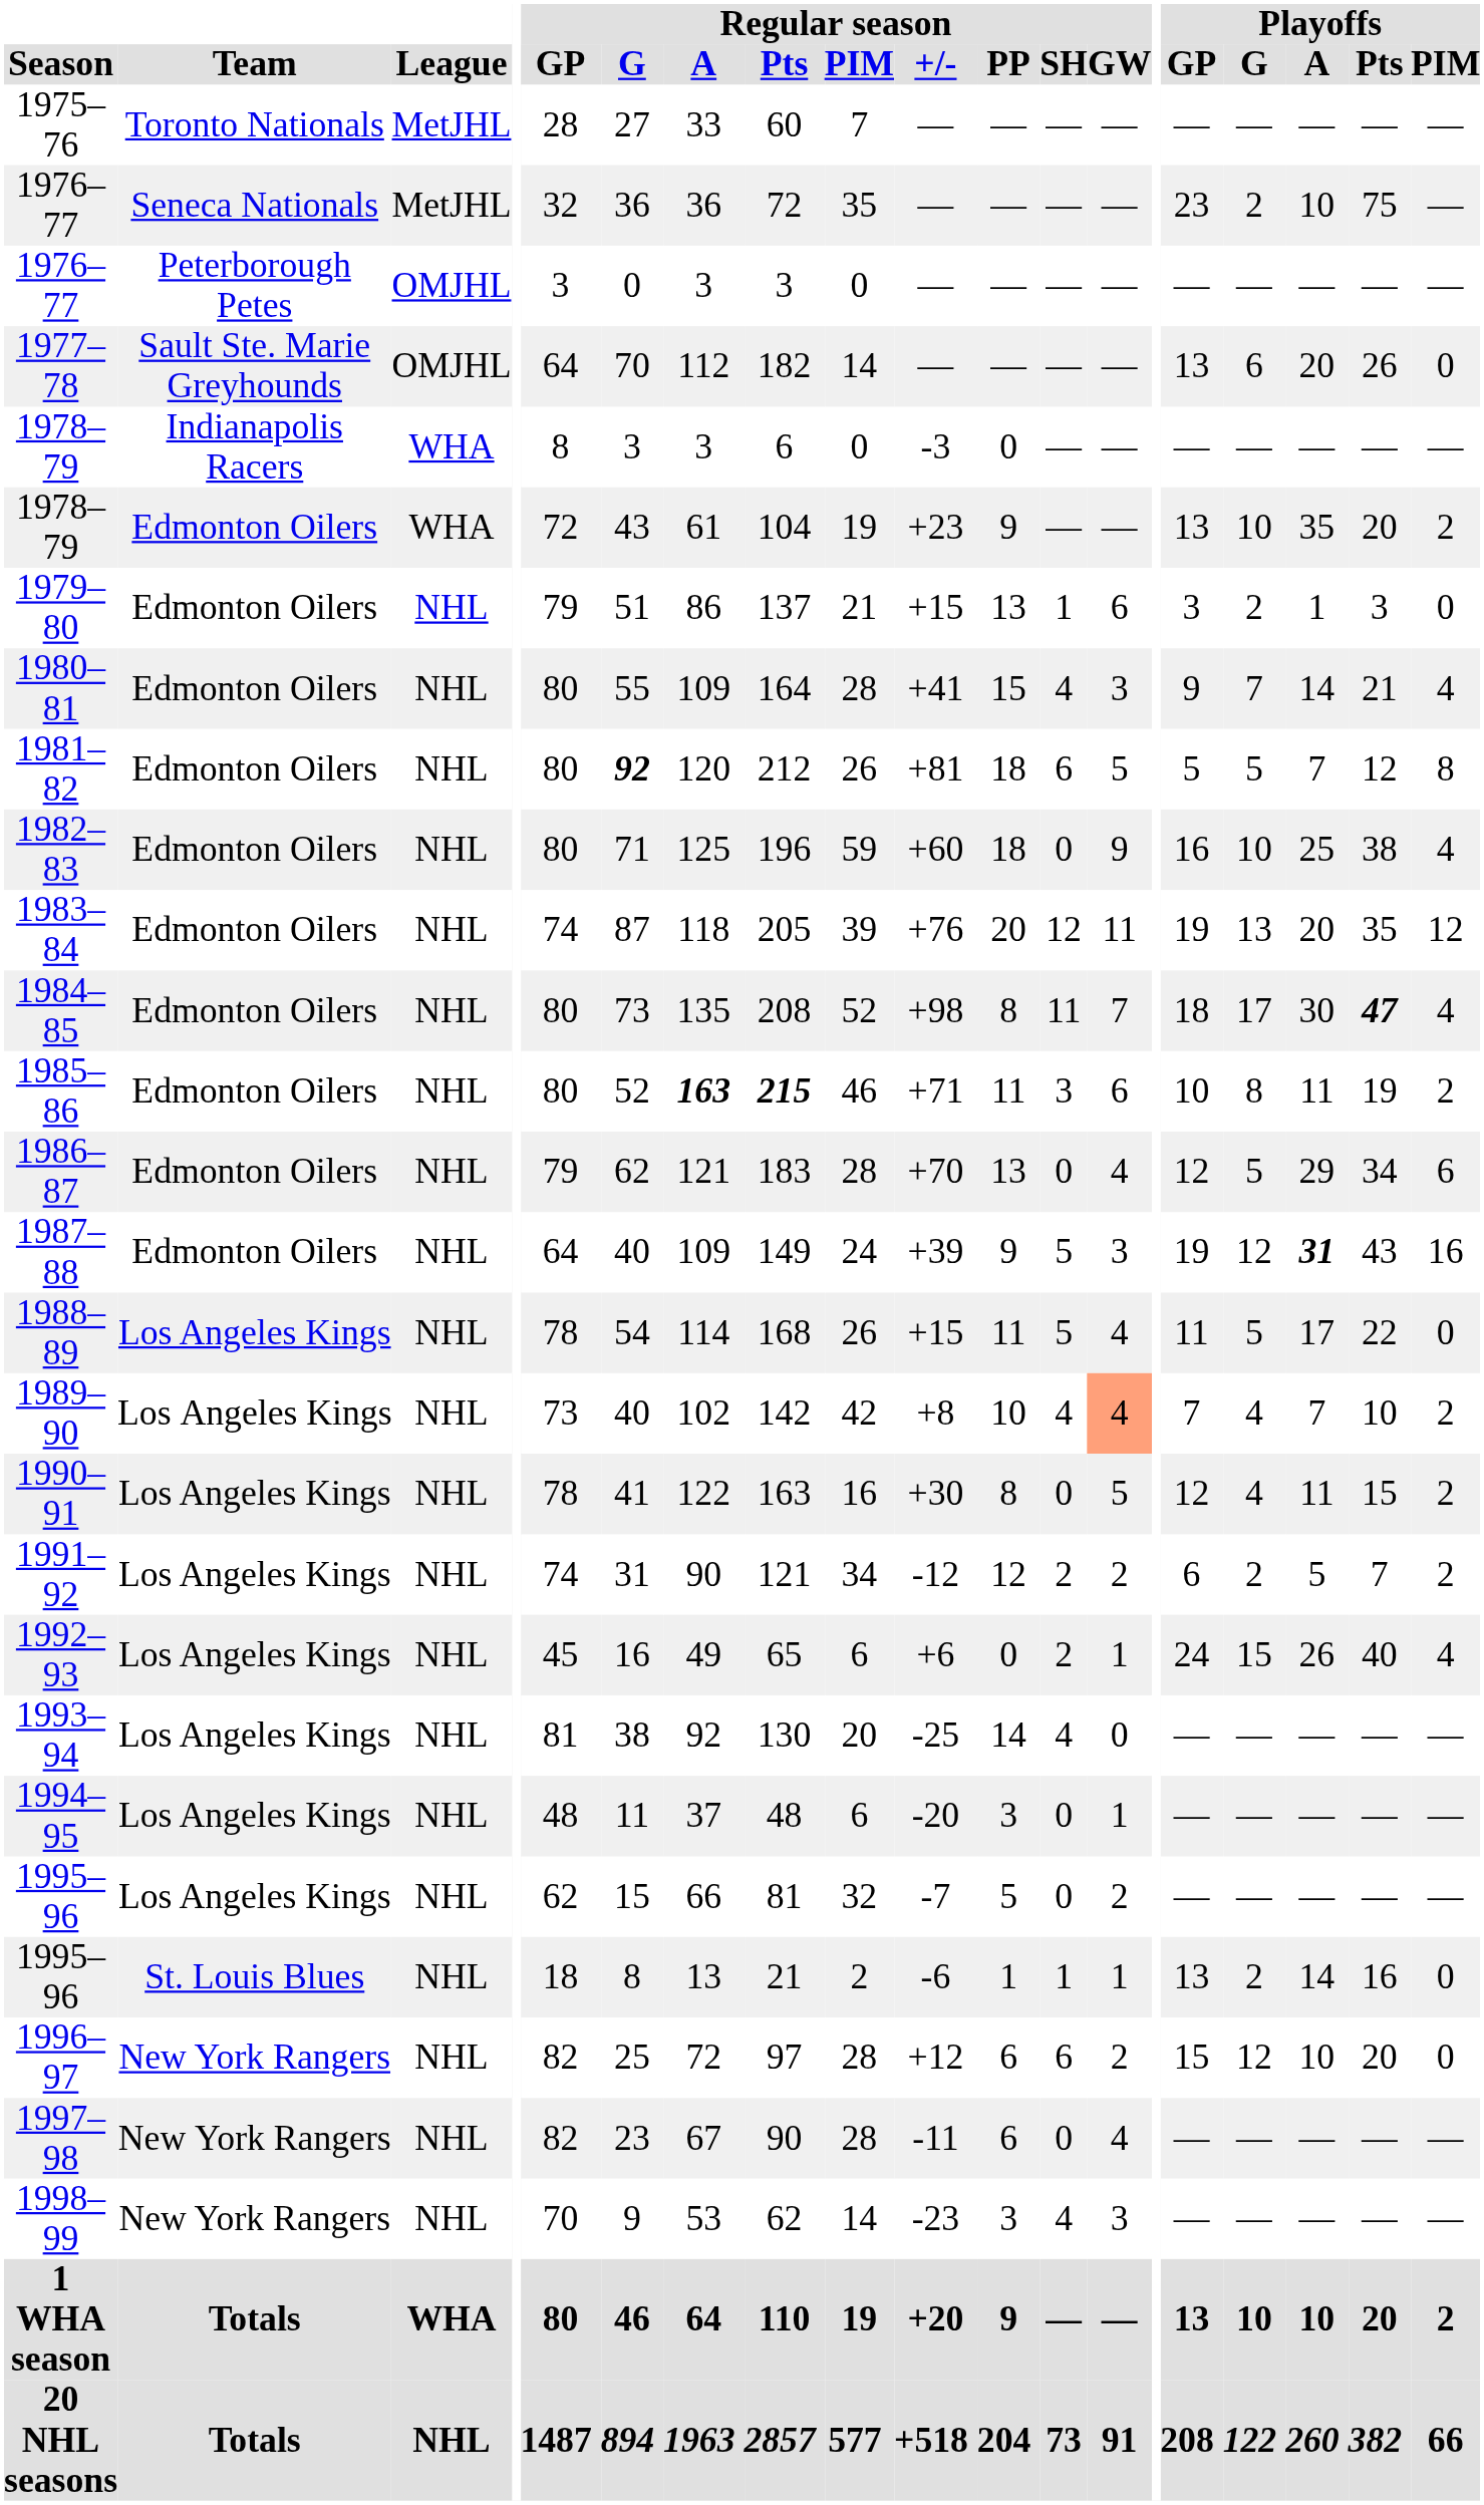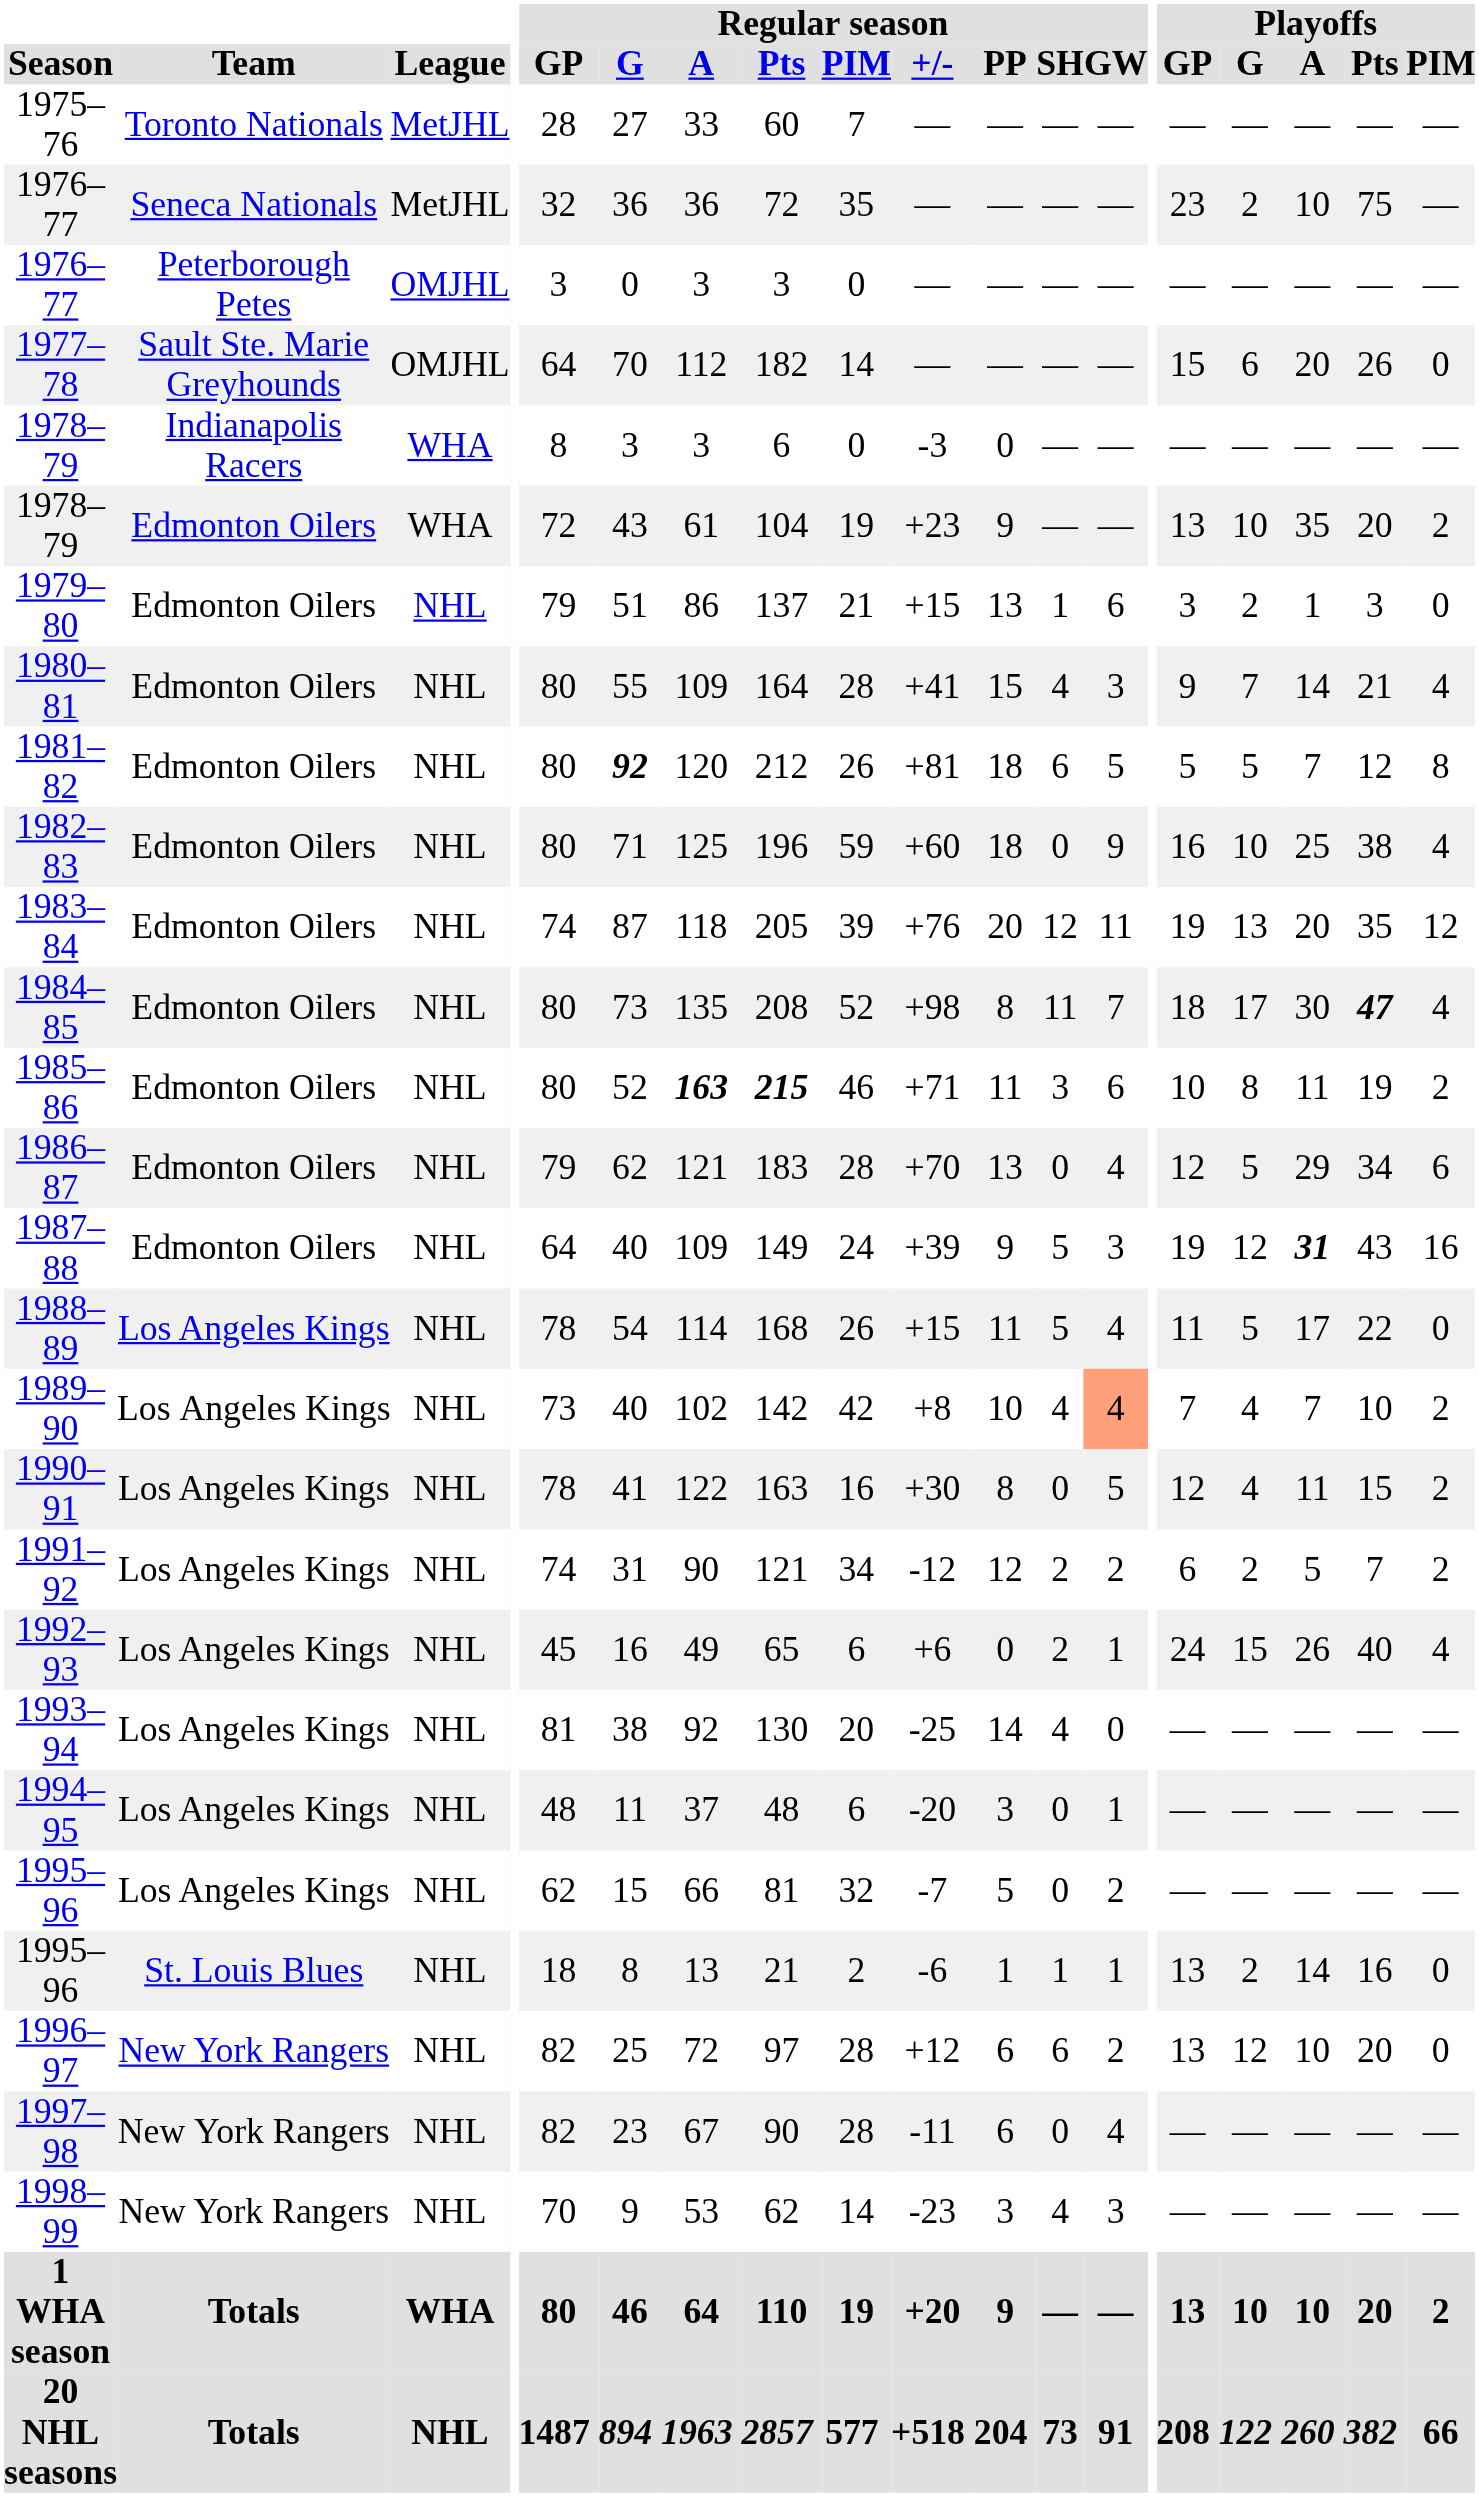1977–78 | Playoffs / GP: 13 -> 15
1996–97 | Playoffs / GP: 15 -> 13
